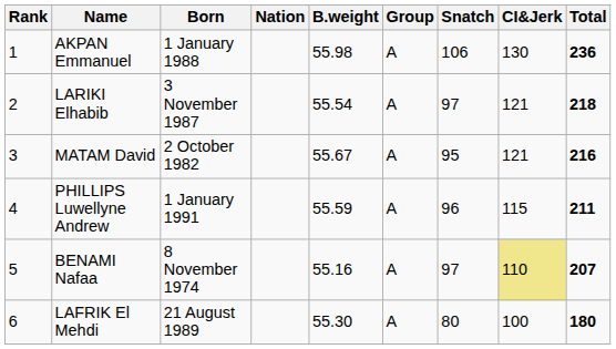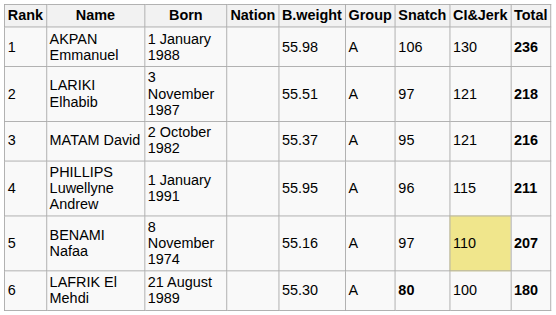LARIKI Elhabib | B.weight: 55.54 -> 55.51
MATAM David | B.weight: 55.67 -> 55.37
PHILLIPS Luwellyne Andrew | B.weight: 55.59 -> 55.95
LAFRIK El Mehdi | Snatch: normal -> bold
